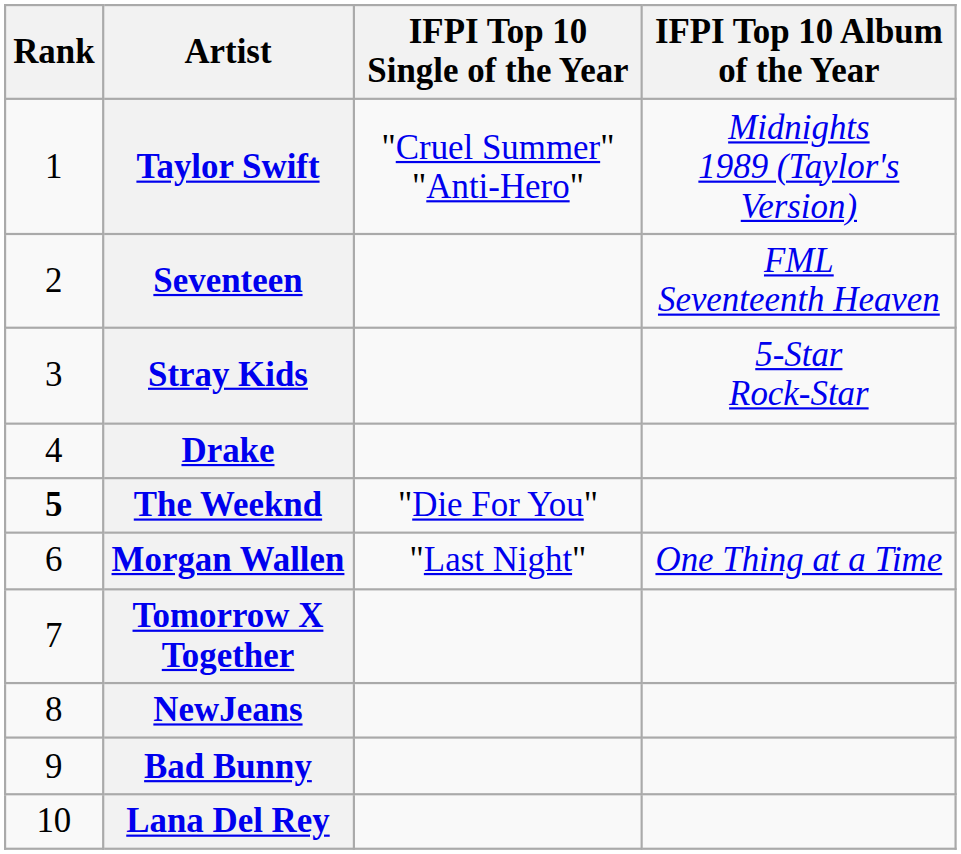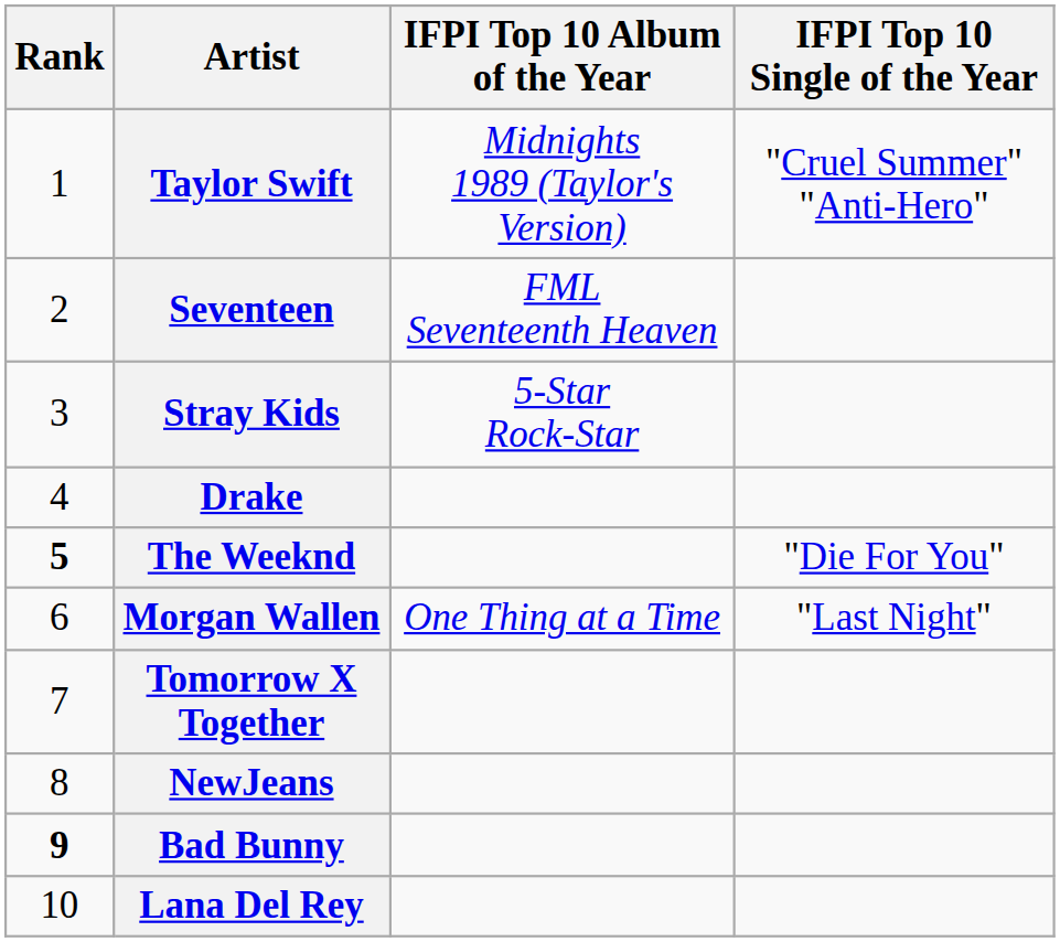columns swapped: IFPI Top 10 Album of the Year <-> IFPI Top 10 Single of the Year
Bad Bunny | Rank: normal -> bold
